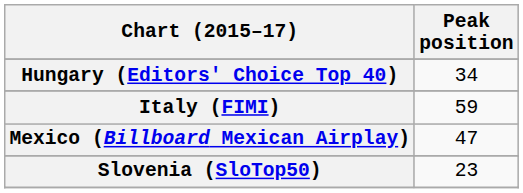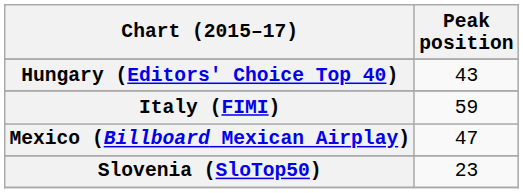Hungary (Editors' Choice Top 40) | Peak position: 34 -> 43
